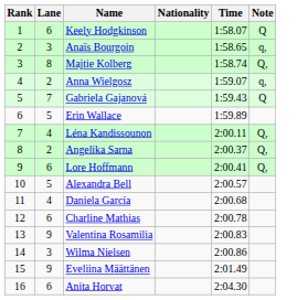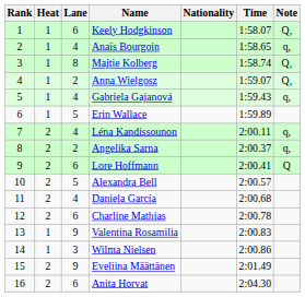+ column: Heat | 1 | 1 | 1 | 1 | 1 | 1 | 2 | 2 | 2 | 2 | 2 | 2 | 1 | 1 | 2 | 2
Keely Hodgkinson | Note: Q -> Q,
Anaïs Bourgoin | Lane: 3 -> 4
Anna Wielgosz | Note: q, -> Q,
Gabriela Gajanová | Lane: 7 -> 4
Gabriela Gajanová | Note: Q -> q,
Léna Kandissounon | Note: Q, -> q,
Angelika Sarna | Note: Q, -> q,
Lore Hoffmann | Note: Q, -> Q
